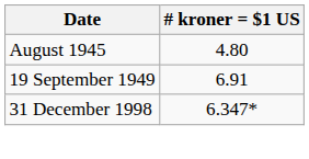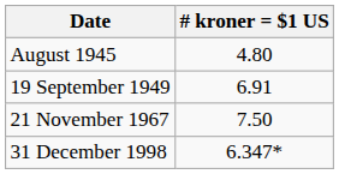+ row: 21 November 1967 | 7.50
